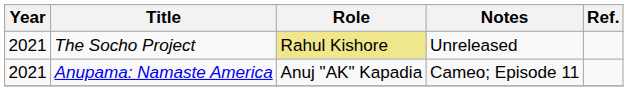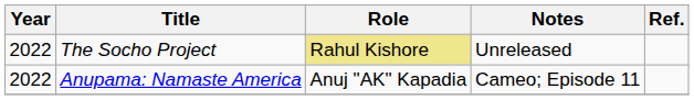The Socho Project | Year: 2021 -> 2022
Anupama: Namaste America | Year: 2021 -> 2022
